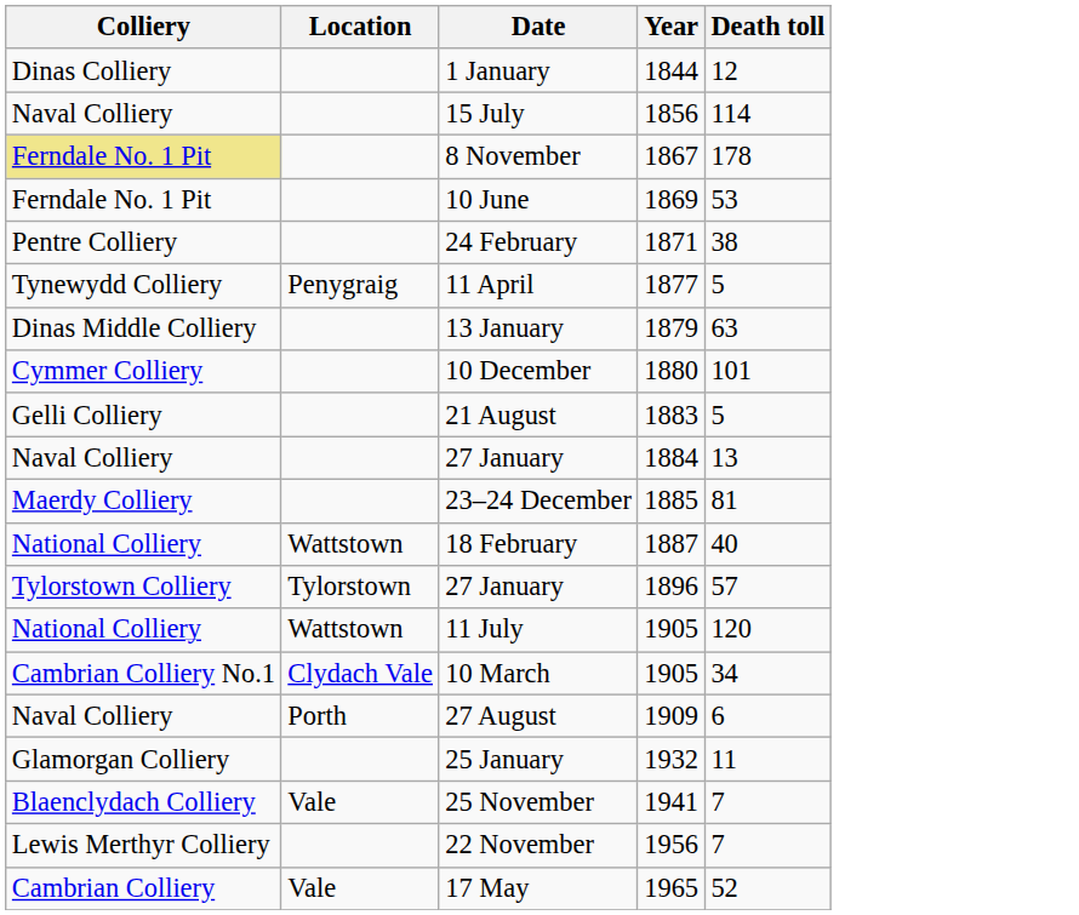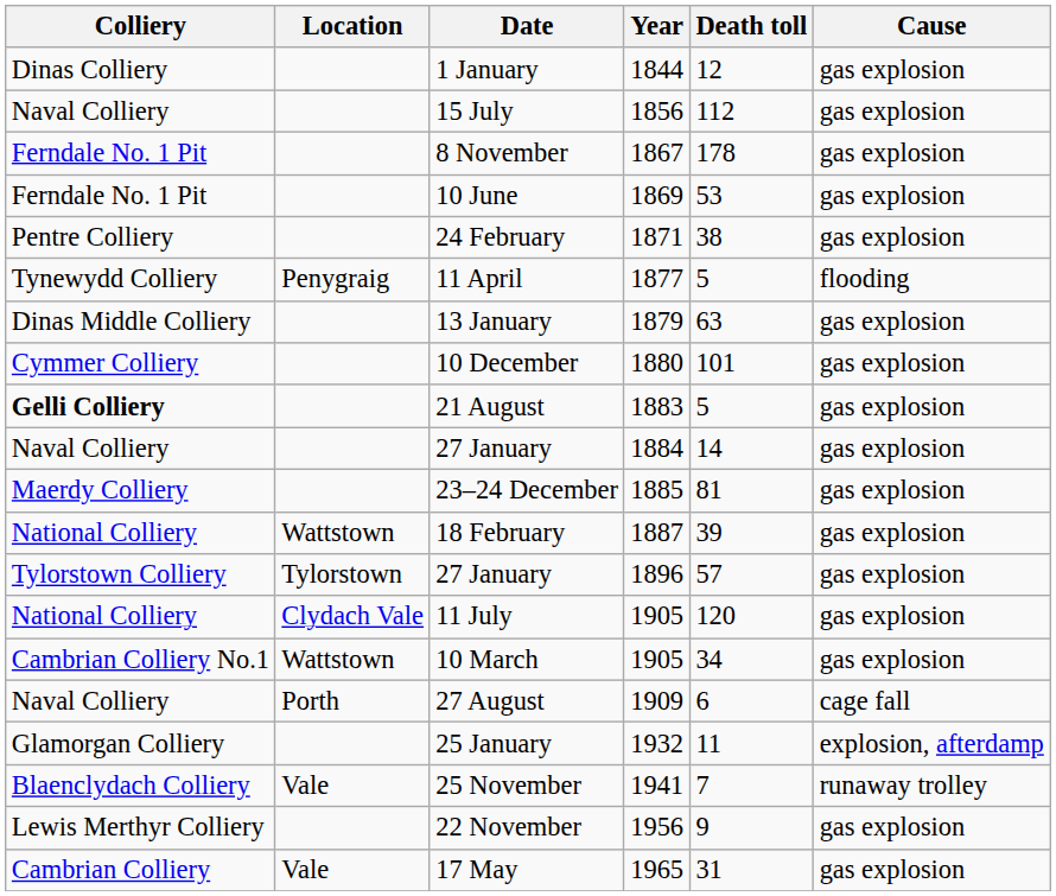+ column: Cause | gas explosion | gas explosion | gas explosion | gas explosion | gas explosion | flooding | gas explosion | gas explosion | gas explosion | gas explosion | gas explosion | gas explosion | gas explosion | gas explosion | gas explosion | cage fall | explosion, afterdamp | runaway trolley | gas explosion | gas explosion
15 July | Death toll: 114 -> 112
8 November | Colliery: khaki background -> no background
21 August | Colliery: normal -> bold
27 January / 1884 | Death toll: 13 -> 14
18 February | Death toll: 40 -> 39
11 July | Location: Wattstown -> Clydach Vale
10 March | Location: Clydach Vale -> Wattstown
22 November | Death toll: 7 -> 9
17 May | Death toll: 52 -> 31
